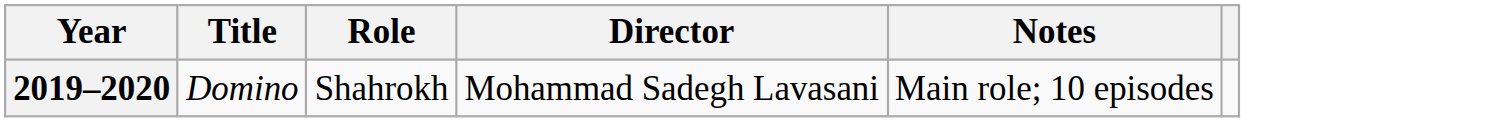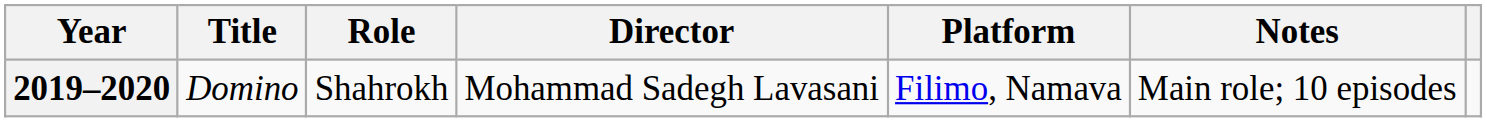+ column: Platform | Filimo, Namava
